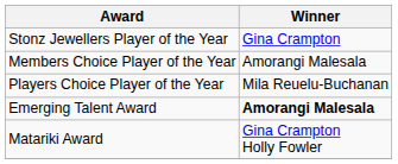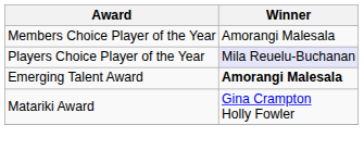- row: Stonz Jewellers Player of the Year | Gina Crampton
Players Choice Player of the Year | Winner: no background -> lavender background
